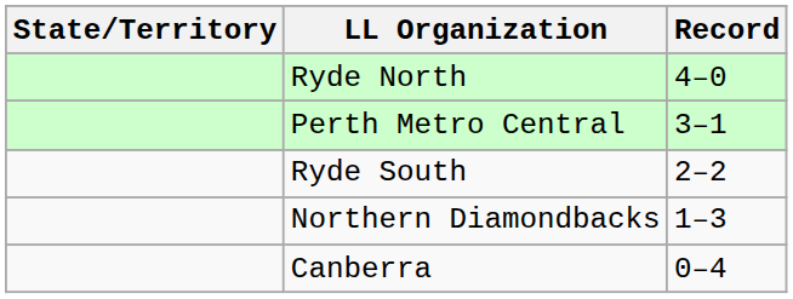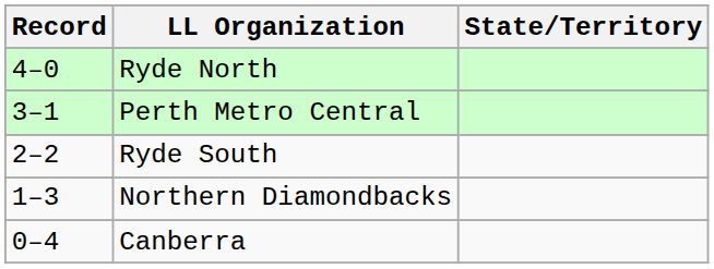columns swapped: State/Territory <-> Record
